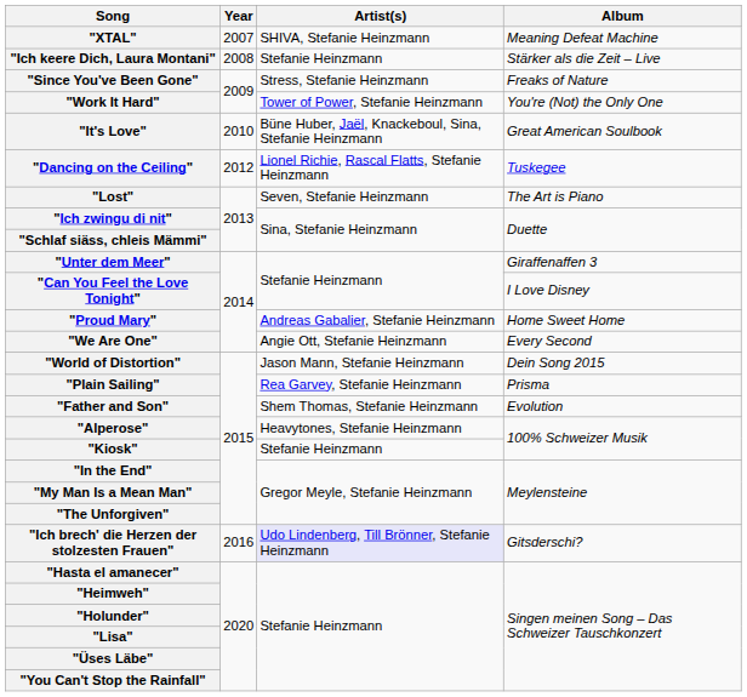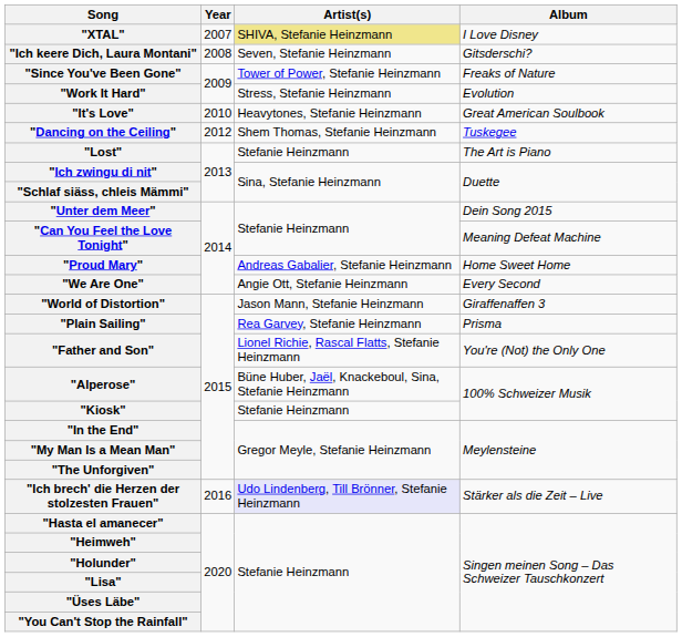"XTAL" | Artist(s): no background -> khaki background
"XTAL" | Album: Meaning Defeat Machine -> I Love Disney
"Ich keere Dich, Laura Montani" | Artist(s): Stefanie Heinzmann -> Seven, Stefanie Heinzmann
"Ich keere Dich, Laura Montani" | Album: Stärker als die Zeit – Live -> Gitsderschi?
"Since You've Been Gone" | Artist(s): Stress, Stefanie Heinzmann -> Tower of Power, Stefanie Heinzmann
"Work It Hard" | Artist(s): Tower of Power, Stefanie Heinzmann -> Stress, Stefanie Heinzmann
"Work It Hard" | Album: You're (Not) the Only One -> Evolution
"It's Love" | Artist(s): Büne Huber, Jaël, Knackeboul, Sina, Stefanie Heinzmann -> Heavytones, Stefanie Heinzmann
"Dancing on the Ceiling" | Artist(s): Lionel Richie, Rascal Flatts, Stefanie Heinzmann -> Shem Thomas, Stefanie Heinzmann
"Lost" | Artist(s): Seven, Stefanie Heinzmann -> Stefanie Heinzmann
"Unter dem Meer" | Album: Giraffenaffen 3 -> Dein Song 2015
"Can You Feel the Love Tonight" | Album: I Love Disney -> Meaning Defeat Machine
"World of Distortion" | Album: Dein Song 2015 -> Giraffenaffen 3
"Father and Son" | Artist(s): Shem Thomas, Stefanie Heinzmann -> Lionel Richie, Rascal Flatts, Stefanie Heinzmann
"Father and Son" | Album: Evolution -> You're (Not) the Only One
"Alperose" | Artist(s): Heavytones, Stefanie Heinzmann -> Büne Huber, Jaël, Knackeboul, Sina, Stefanie Heinzmann
"Ich brech' die Herzen der stolzesten Frauen" | Album: Gitsderschi? -> Stärker als die Zeit – Live
